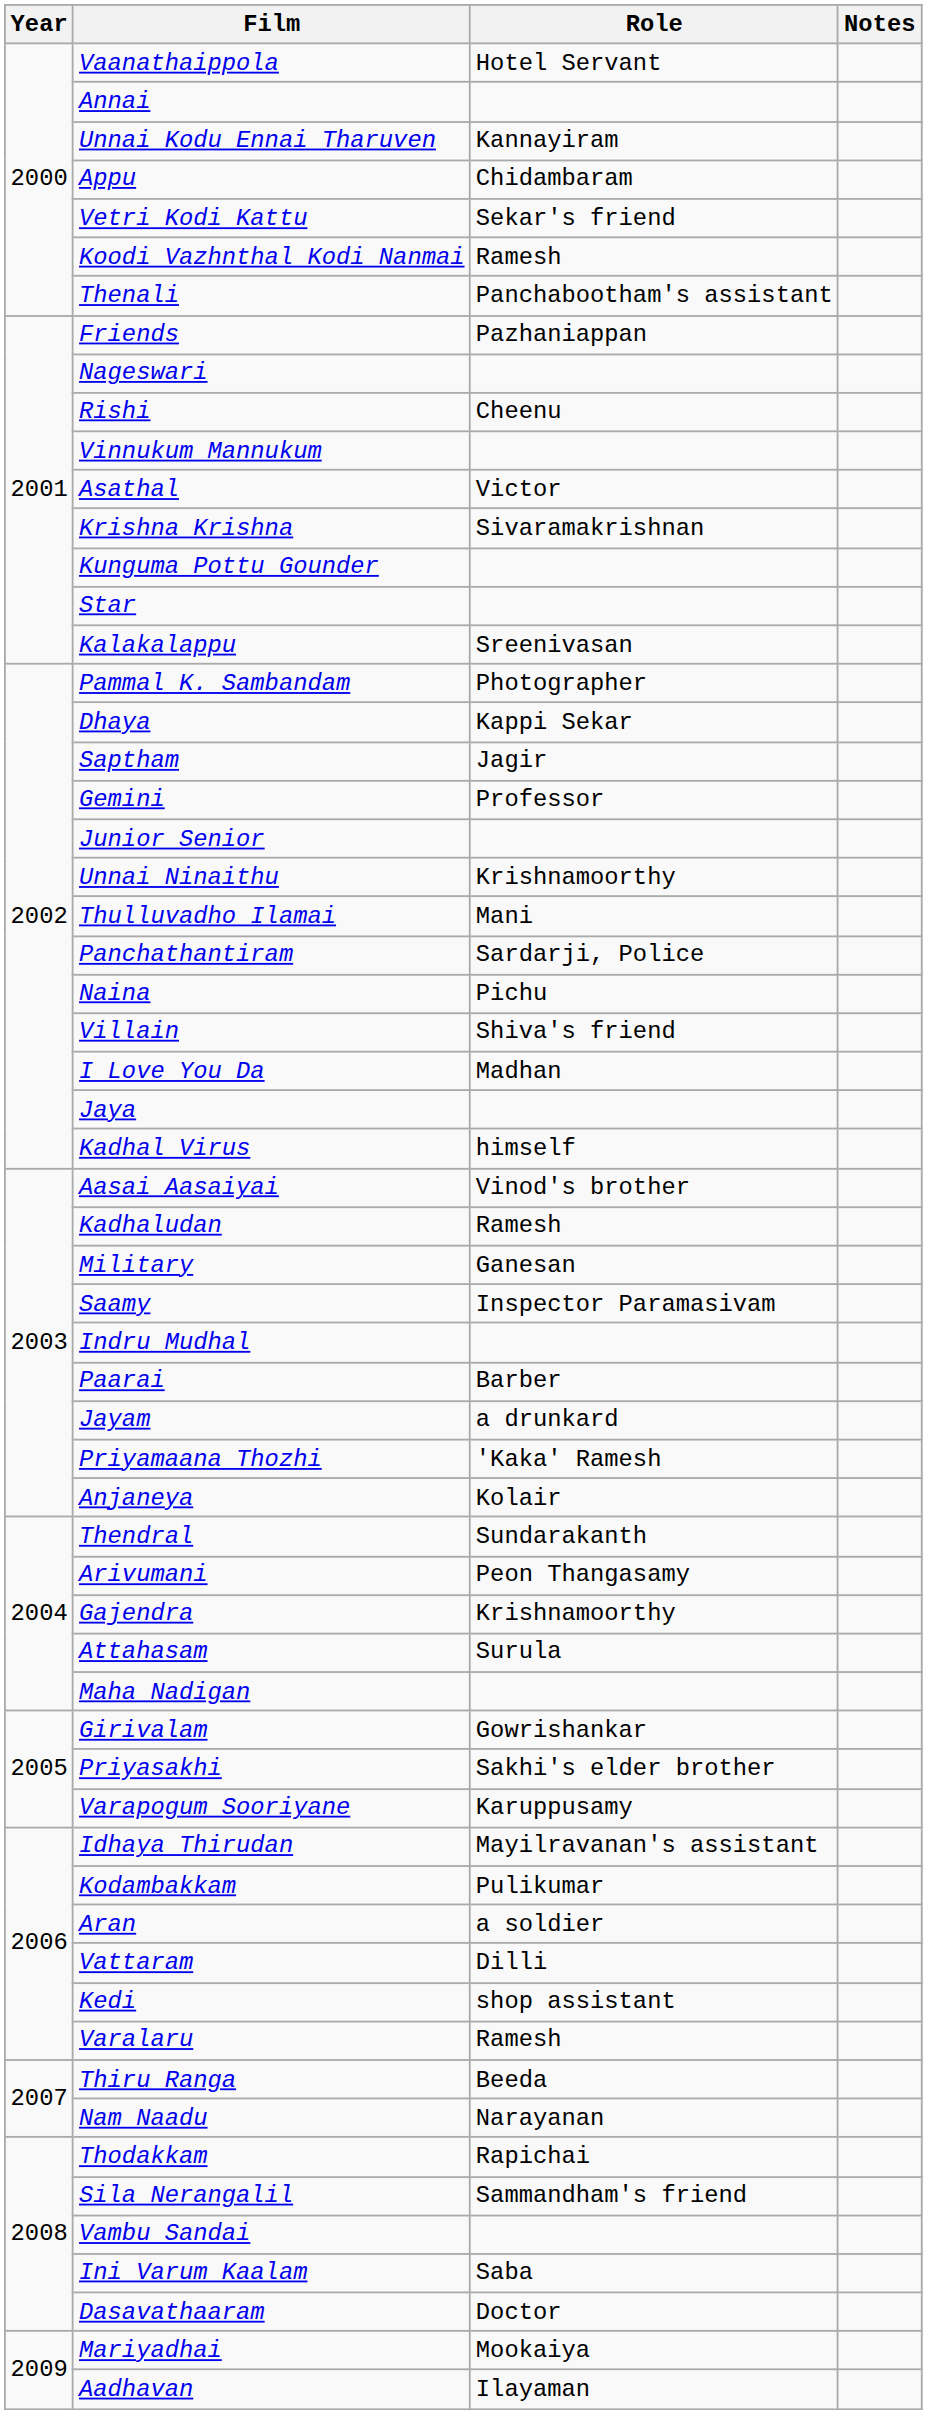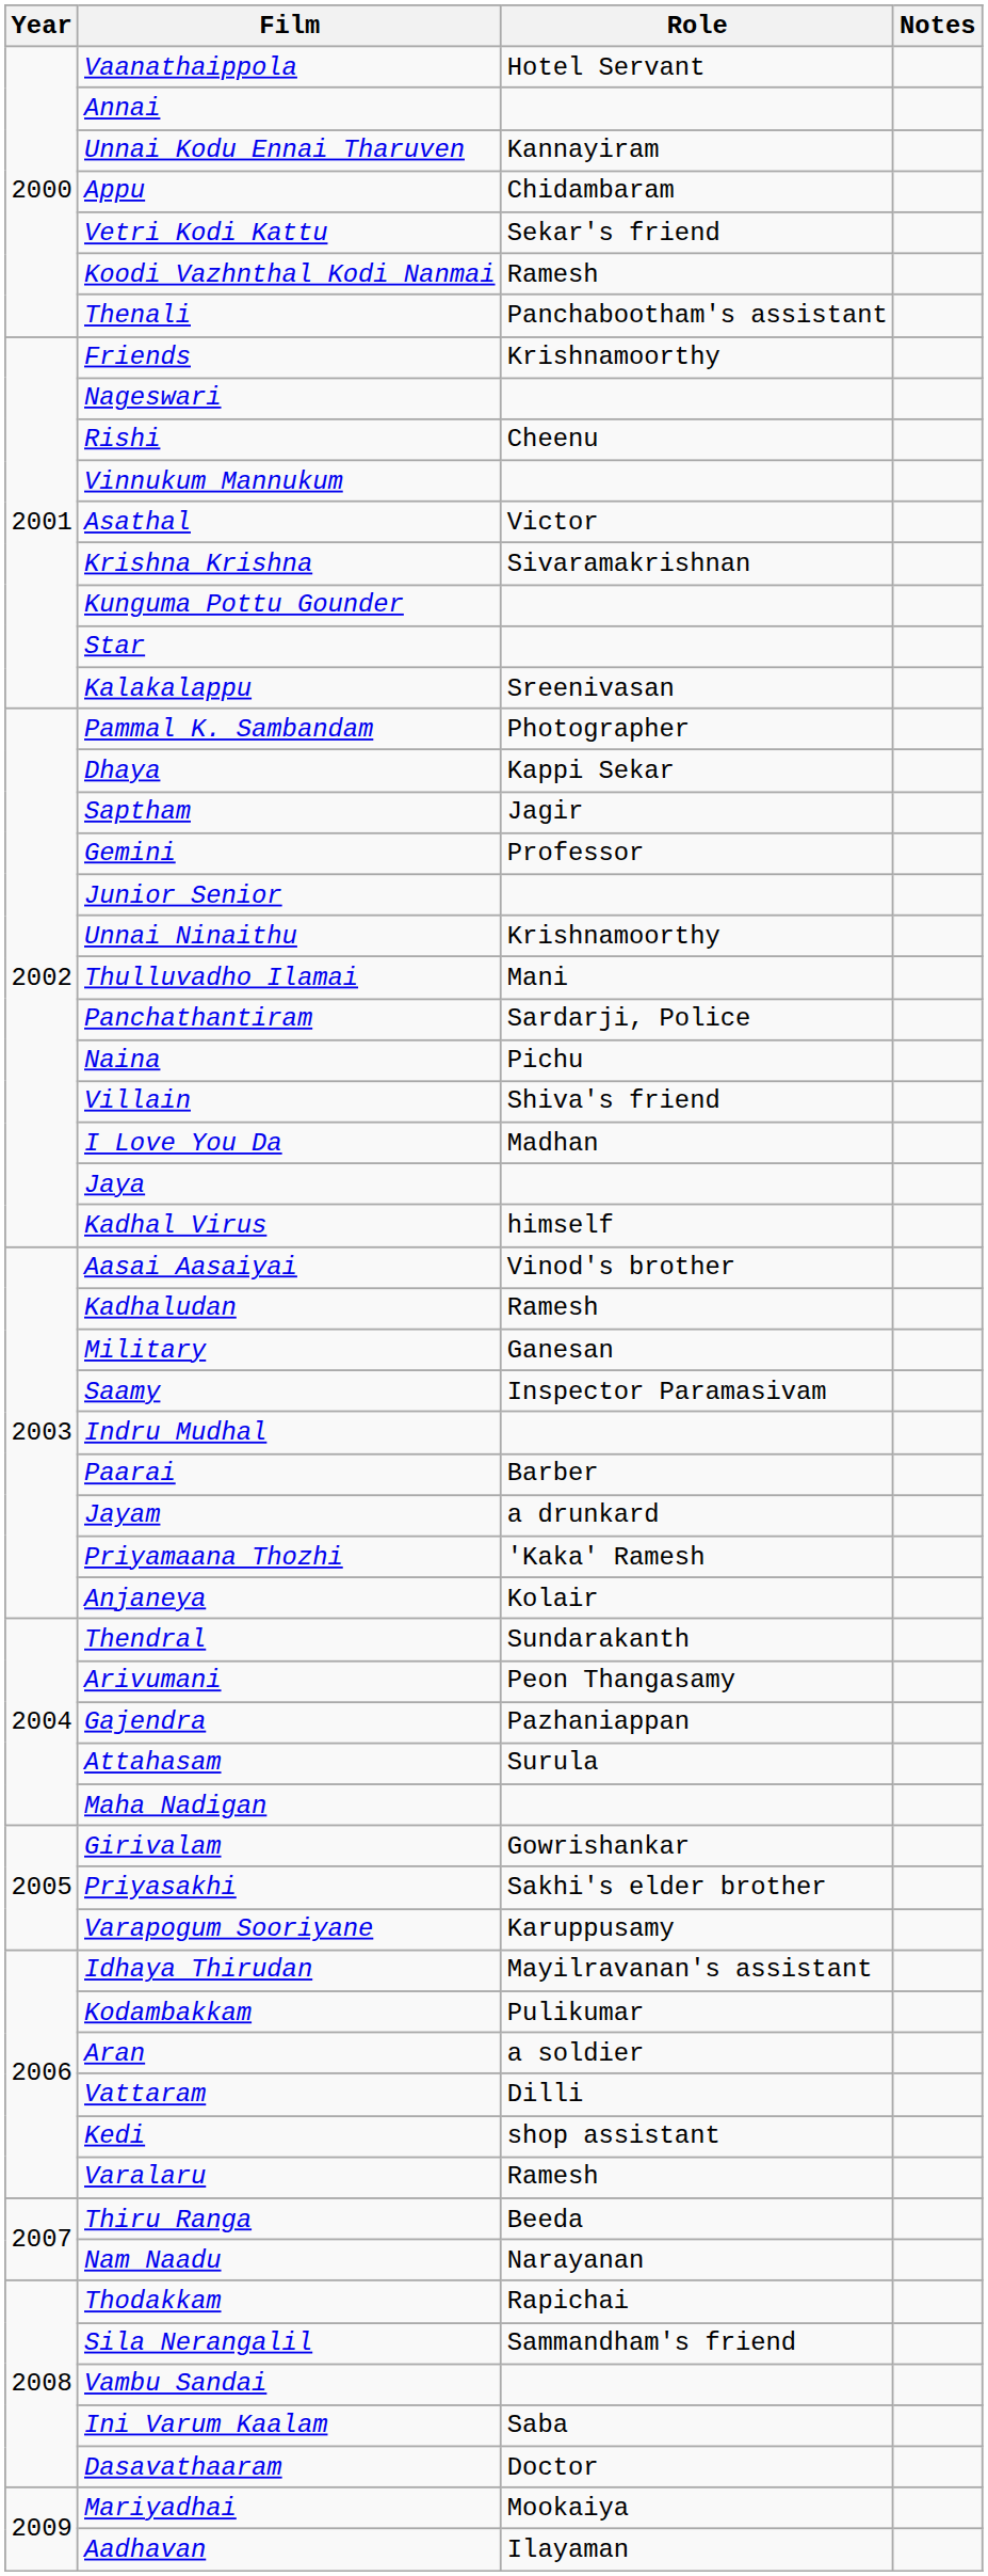Friends | Role: Pazhaniappan -> Krishnamoorthy
Gajendra | Role: Krishnamoorthy -> Pazhaniappan
